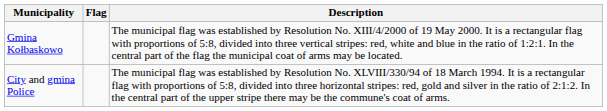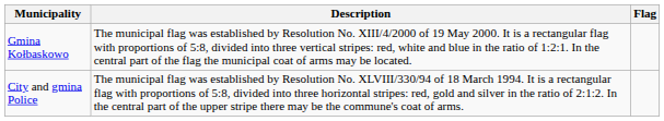columns swapped: Flag <-> Description
